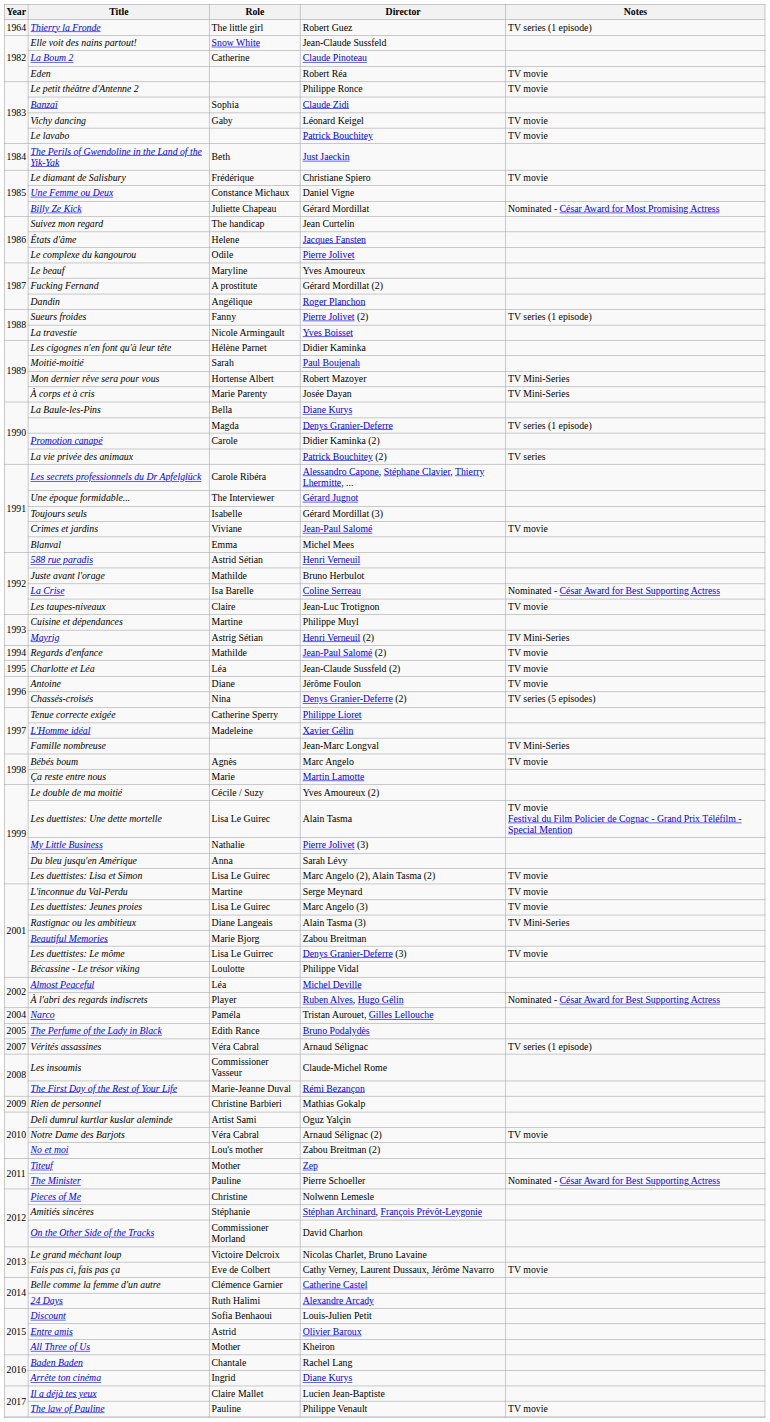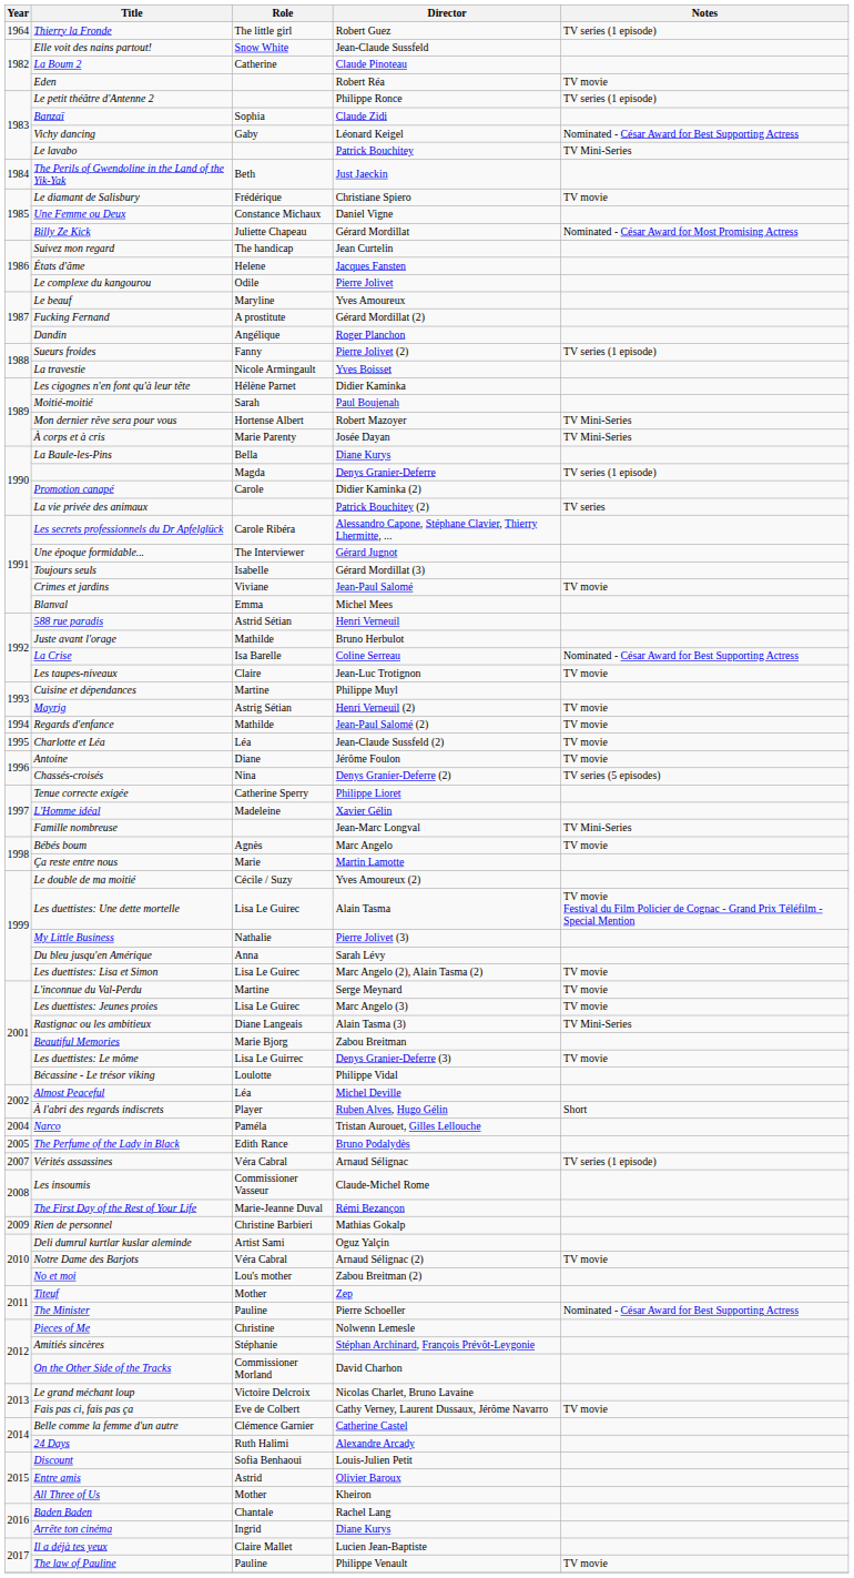Le petit théâtre d'Antenne 2 | Notes: TV movie -> TV series (1 episode)
Vichy dancing | Notes: TV movie -> Nominated - César Award for Best Supporting Actress
Le lavabo | Notes: TV movie -> TV Mini-Series
Mayrig | Notes: TV Mini-Series -> TV movie
À l'abri des regards indiscrets | Notes: Nominated - César Award for Best Supporting Actress -> Short
